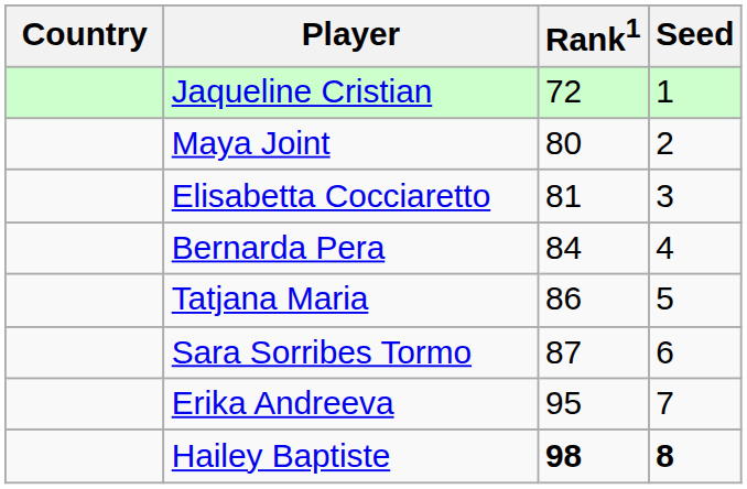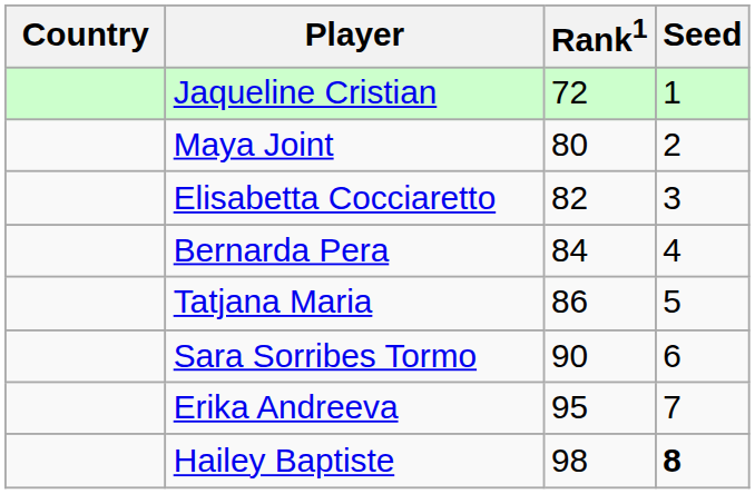Elisabetta Cocciaretto | Rank1: 81 -> 82
Sara Sorribes Tormo | Rank1: 87 -> 90
Hailey Baptiste | Rank1: bold -> normal
